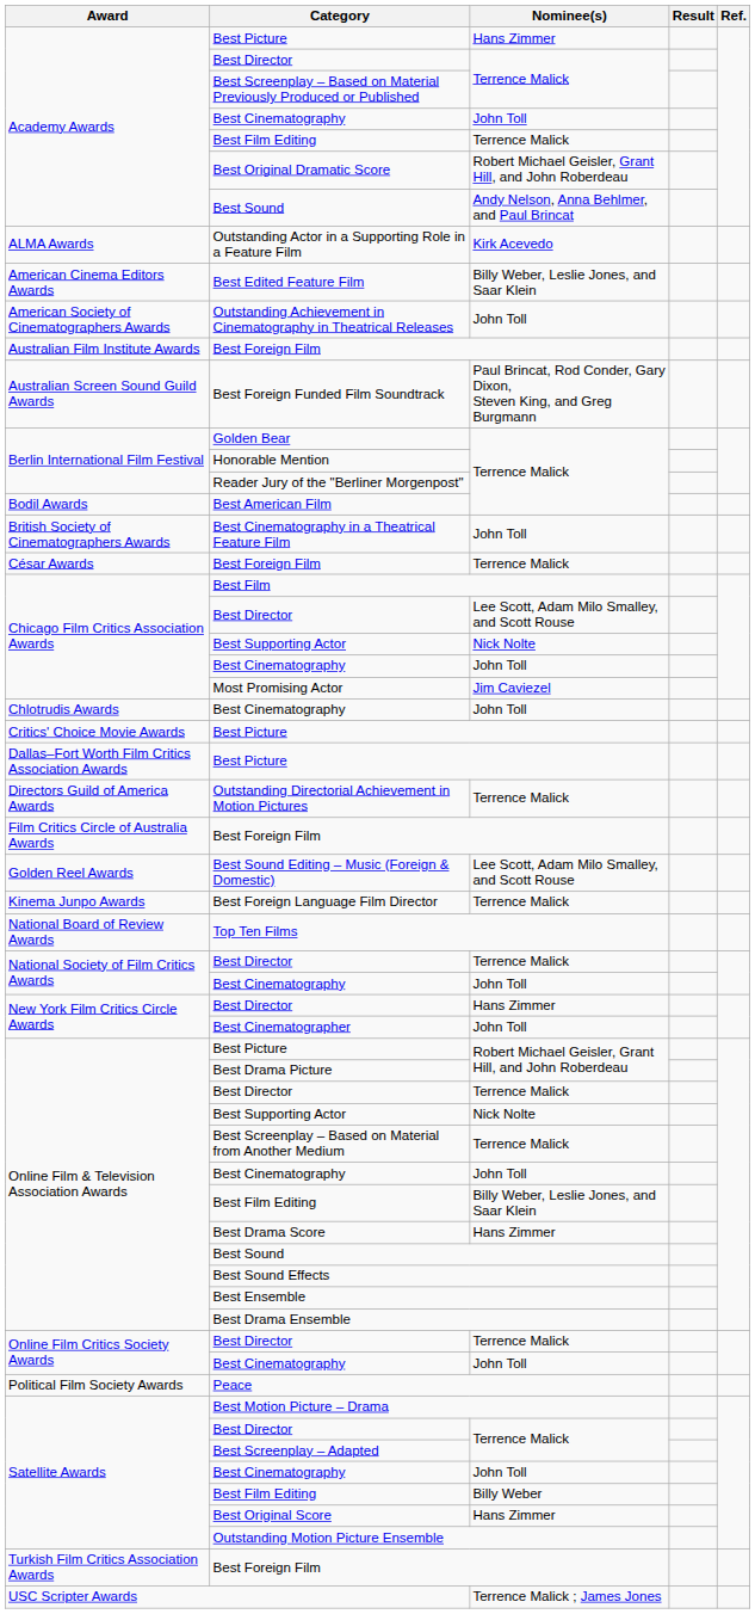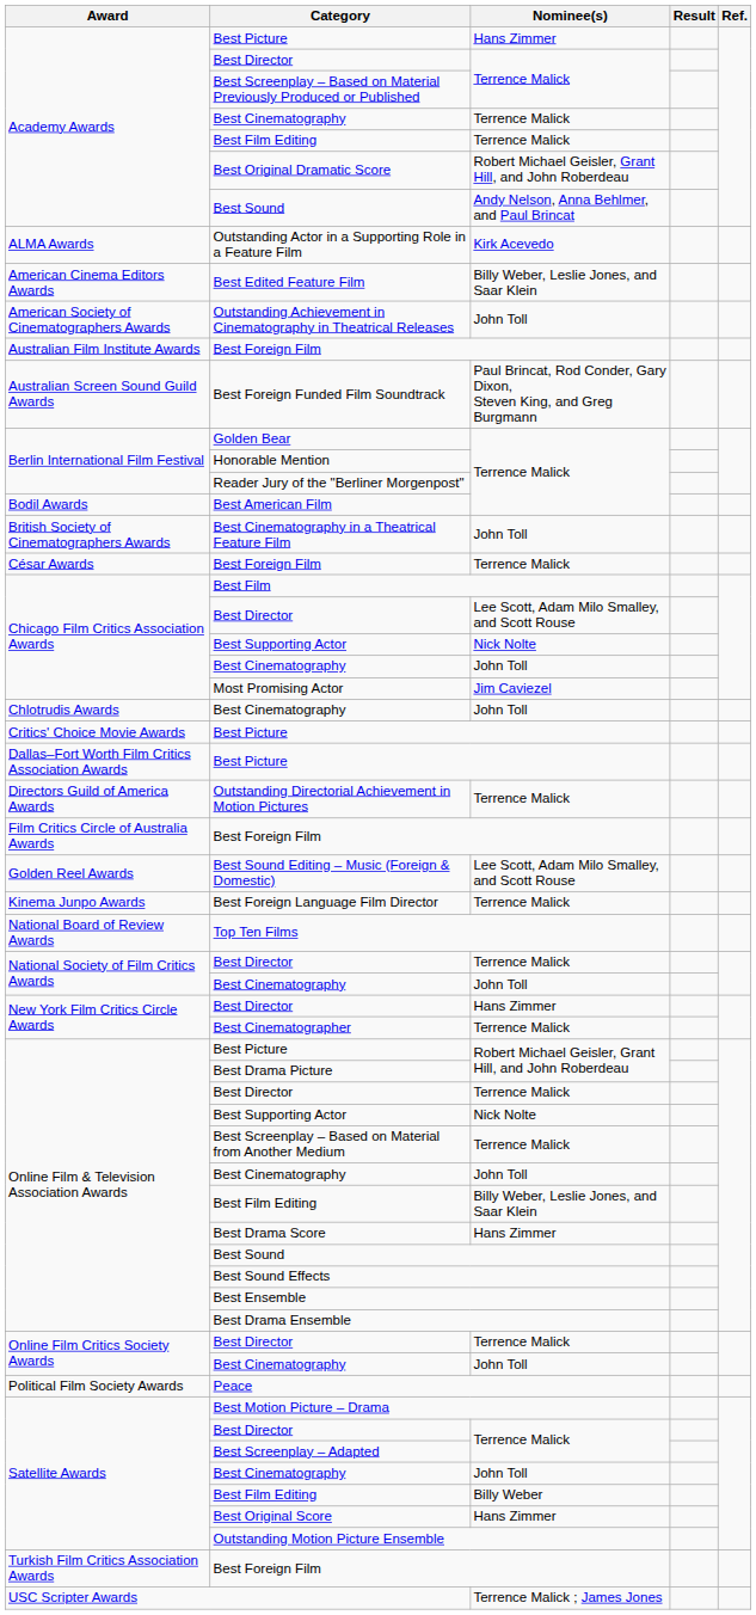Academy Awards / Best Cinematography | Nominee(s): John Toll -> Terrence Malick
Best Cinematographer | Nominee(s): John Toll -> Terrence Malick
